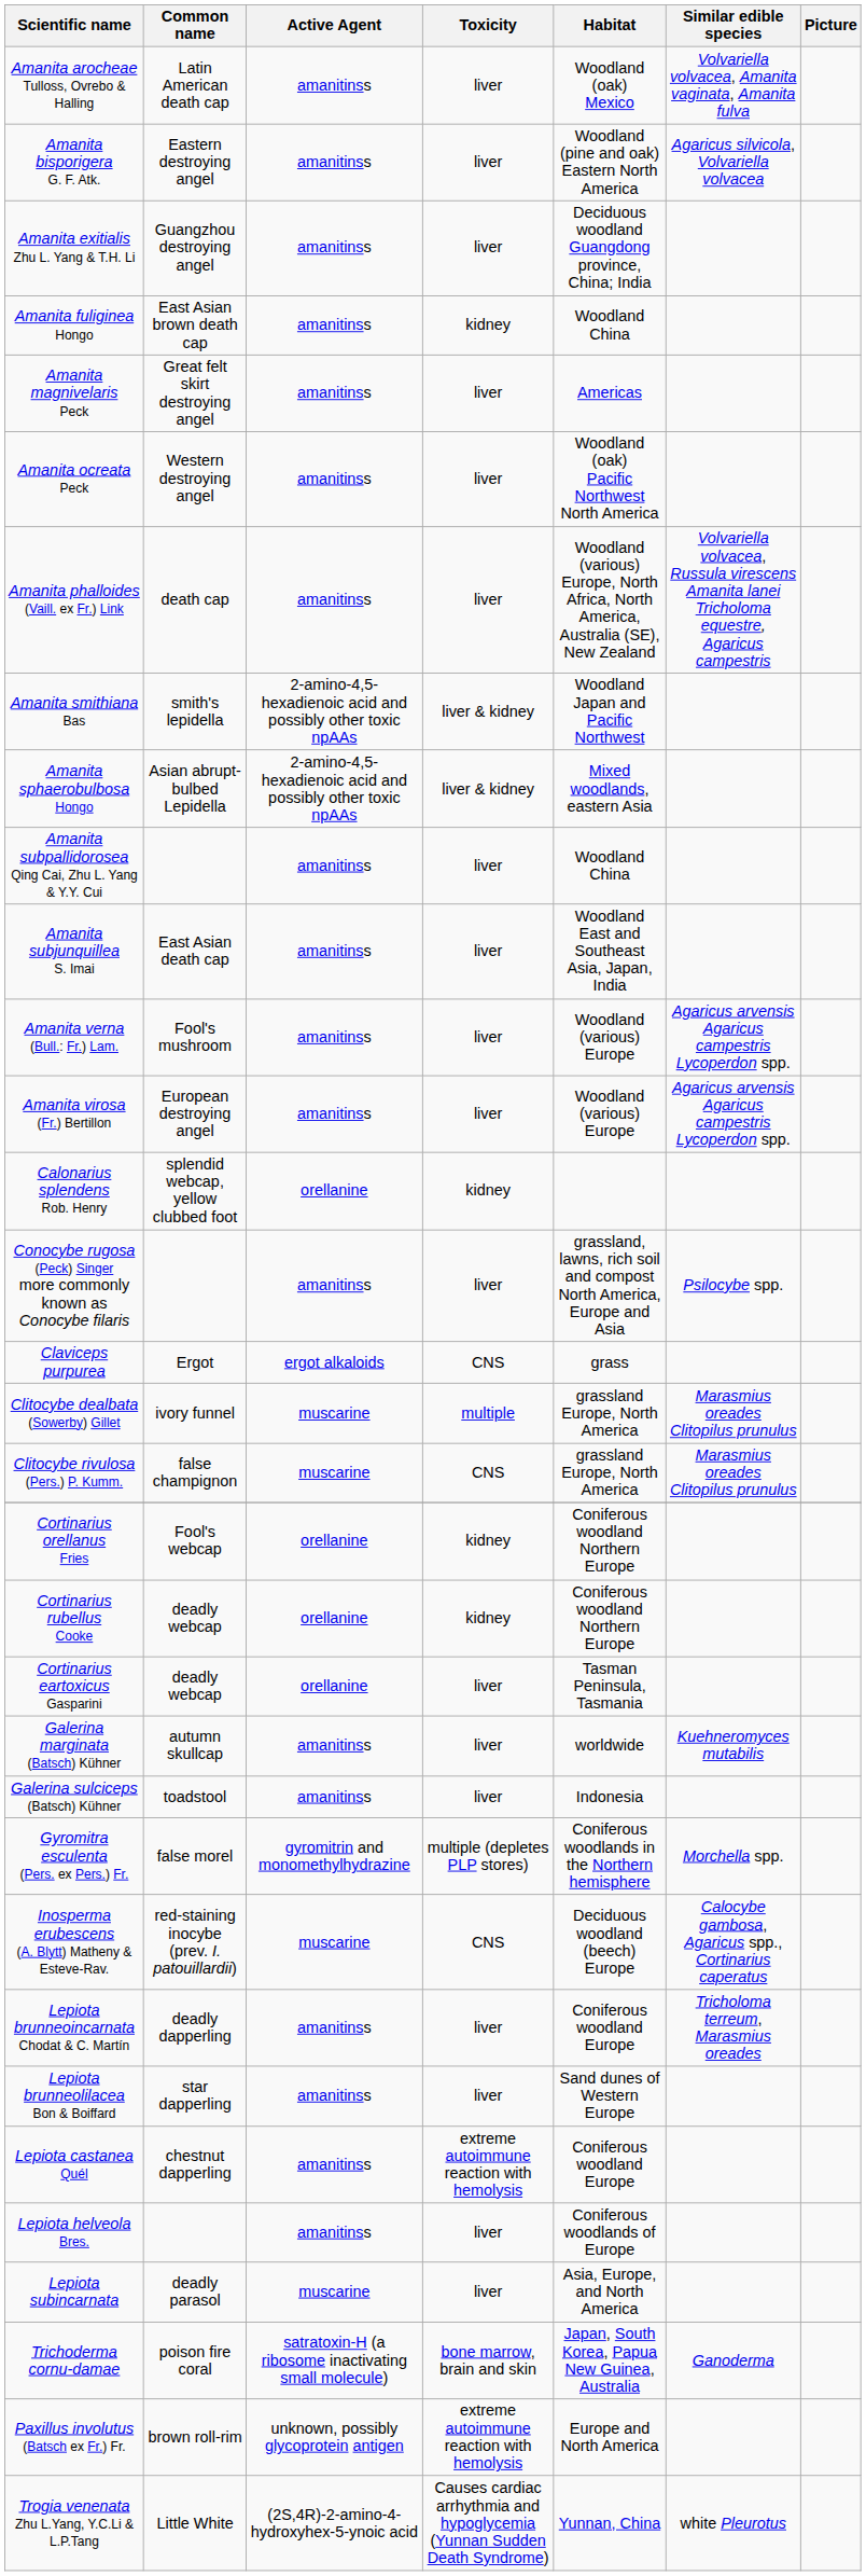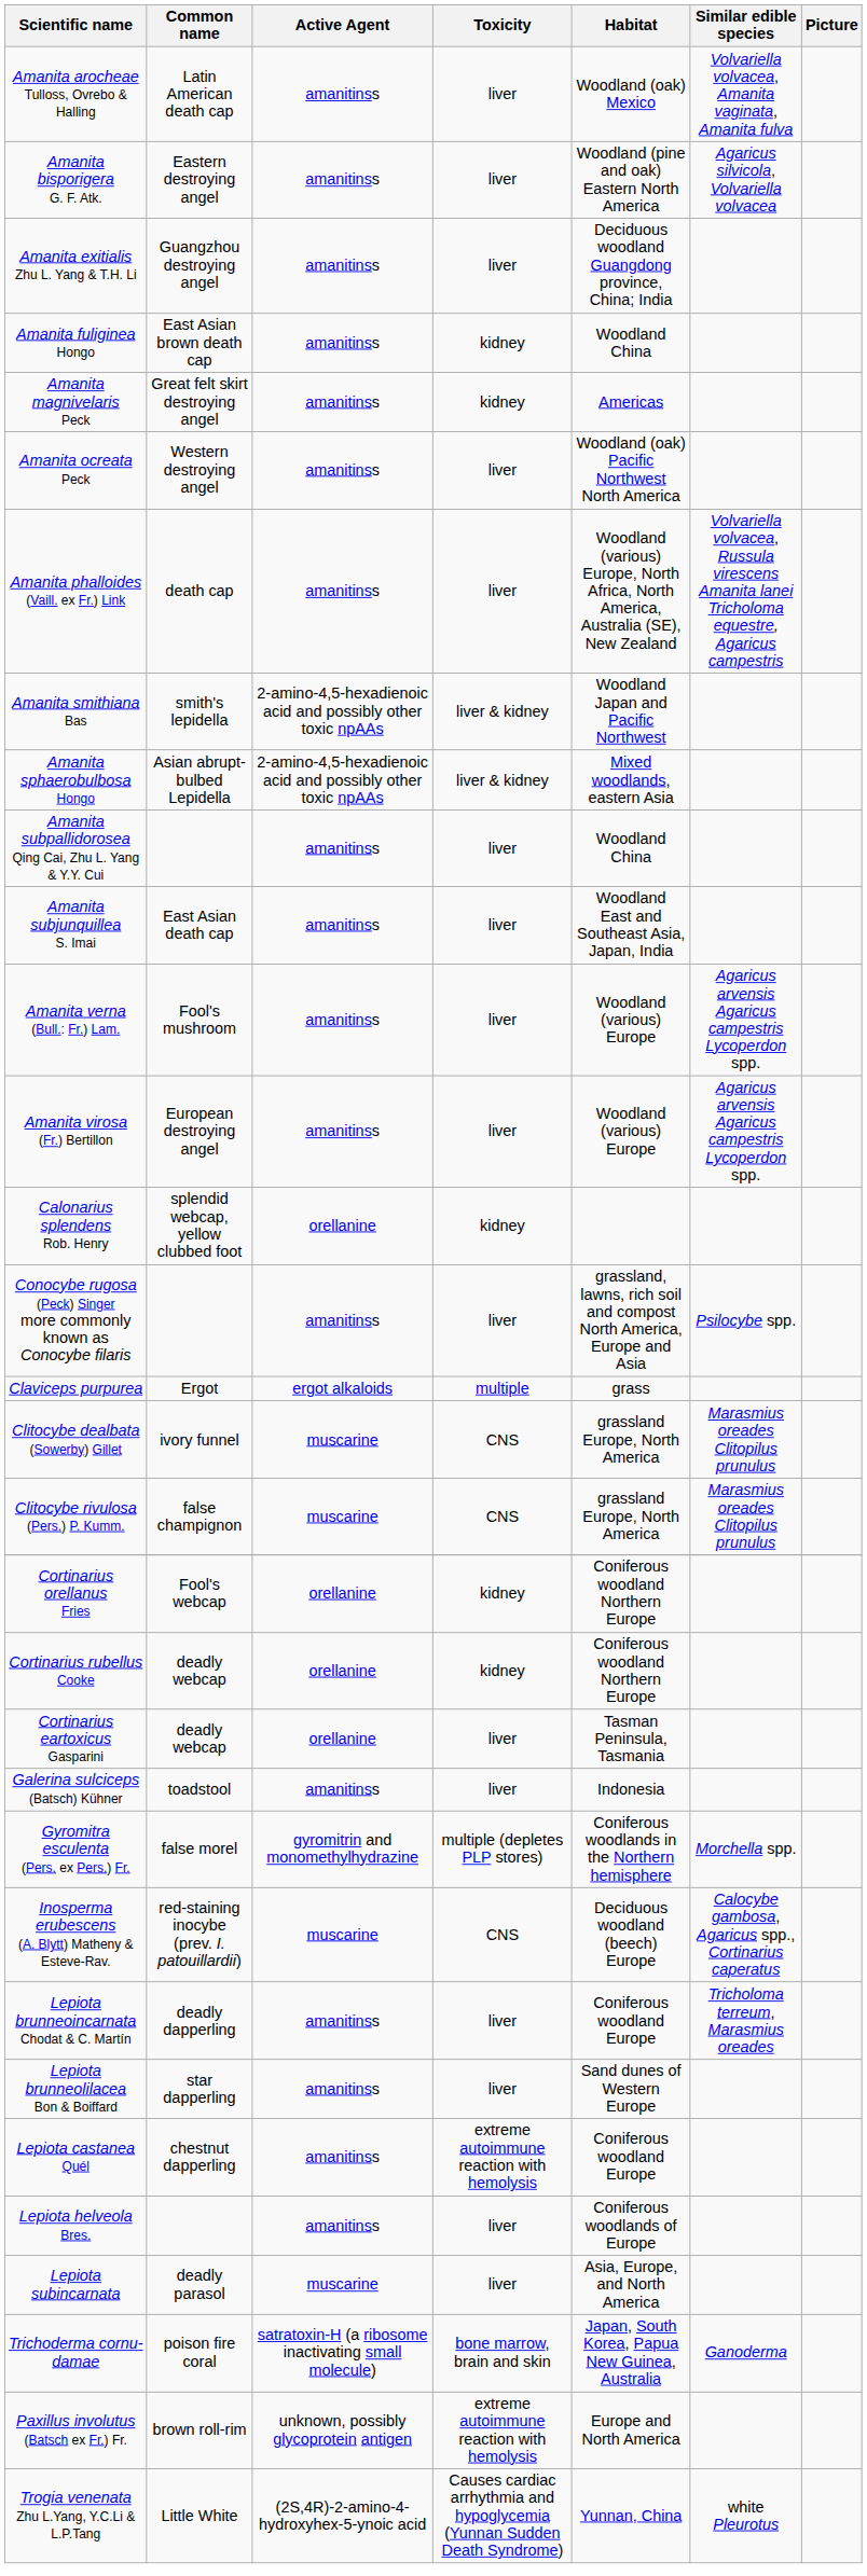Amanita magnivelaris Peck | Toxicity: liver -> kidney
Claviceps purpurea | Toxicity: CNS -> multiple
Clitocybe dealbata (Sowerby) Gillet | Toxicity: multiple -> CNS
- row: Galerina marginata (Batsch) Kühner | autumn skullcap | amanitinss | liver | worldwide | Kuehneromyces mutabilis
